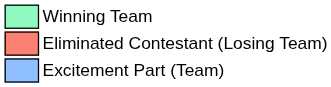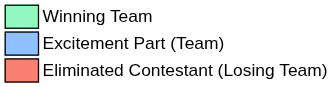rows swapped: Eliminated Contestant (Losing Team) <-> Excitement Part (Team)
